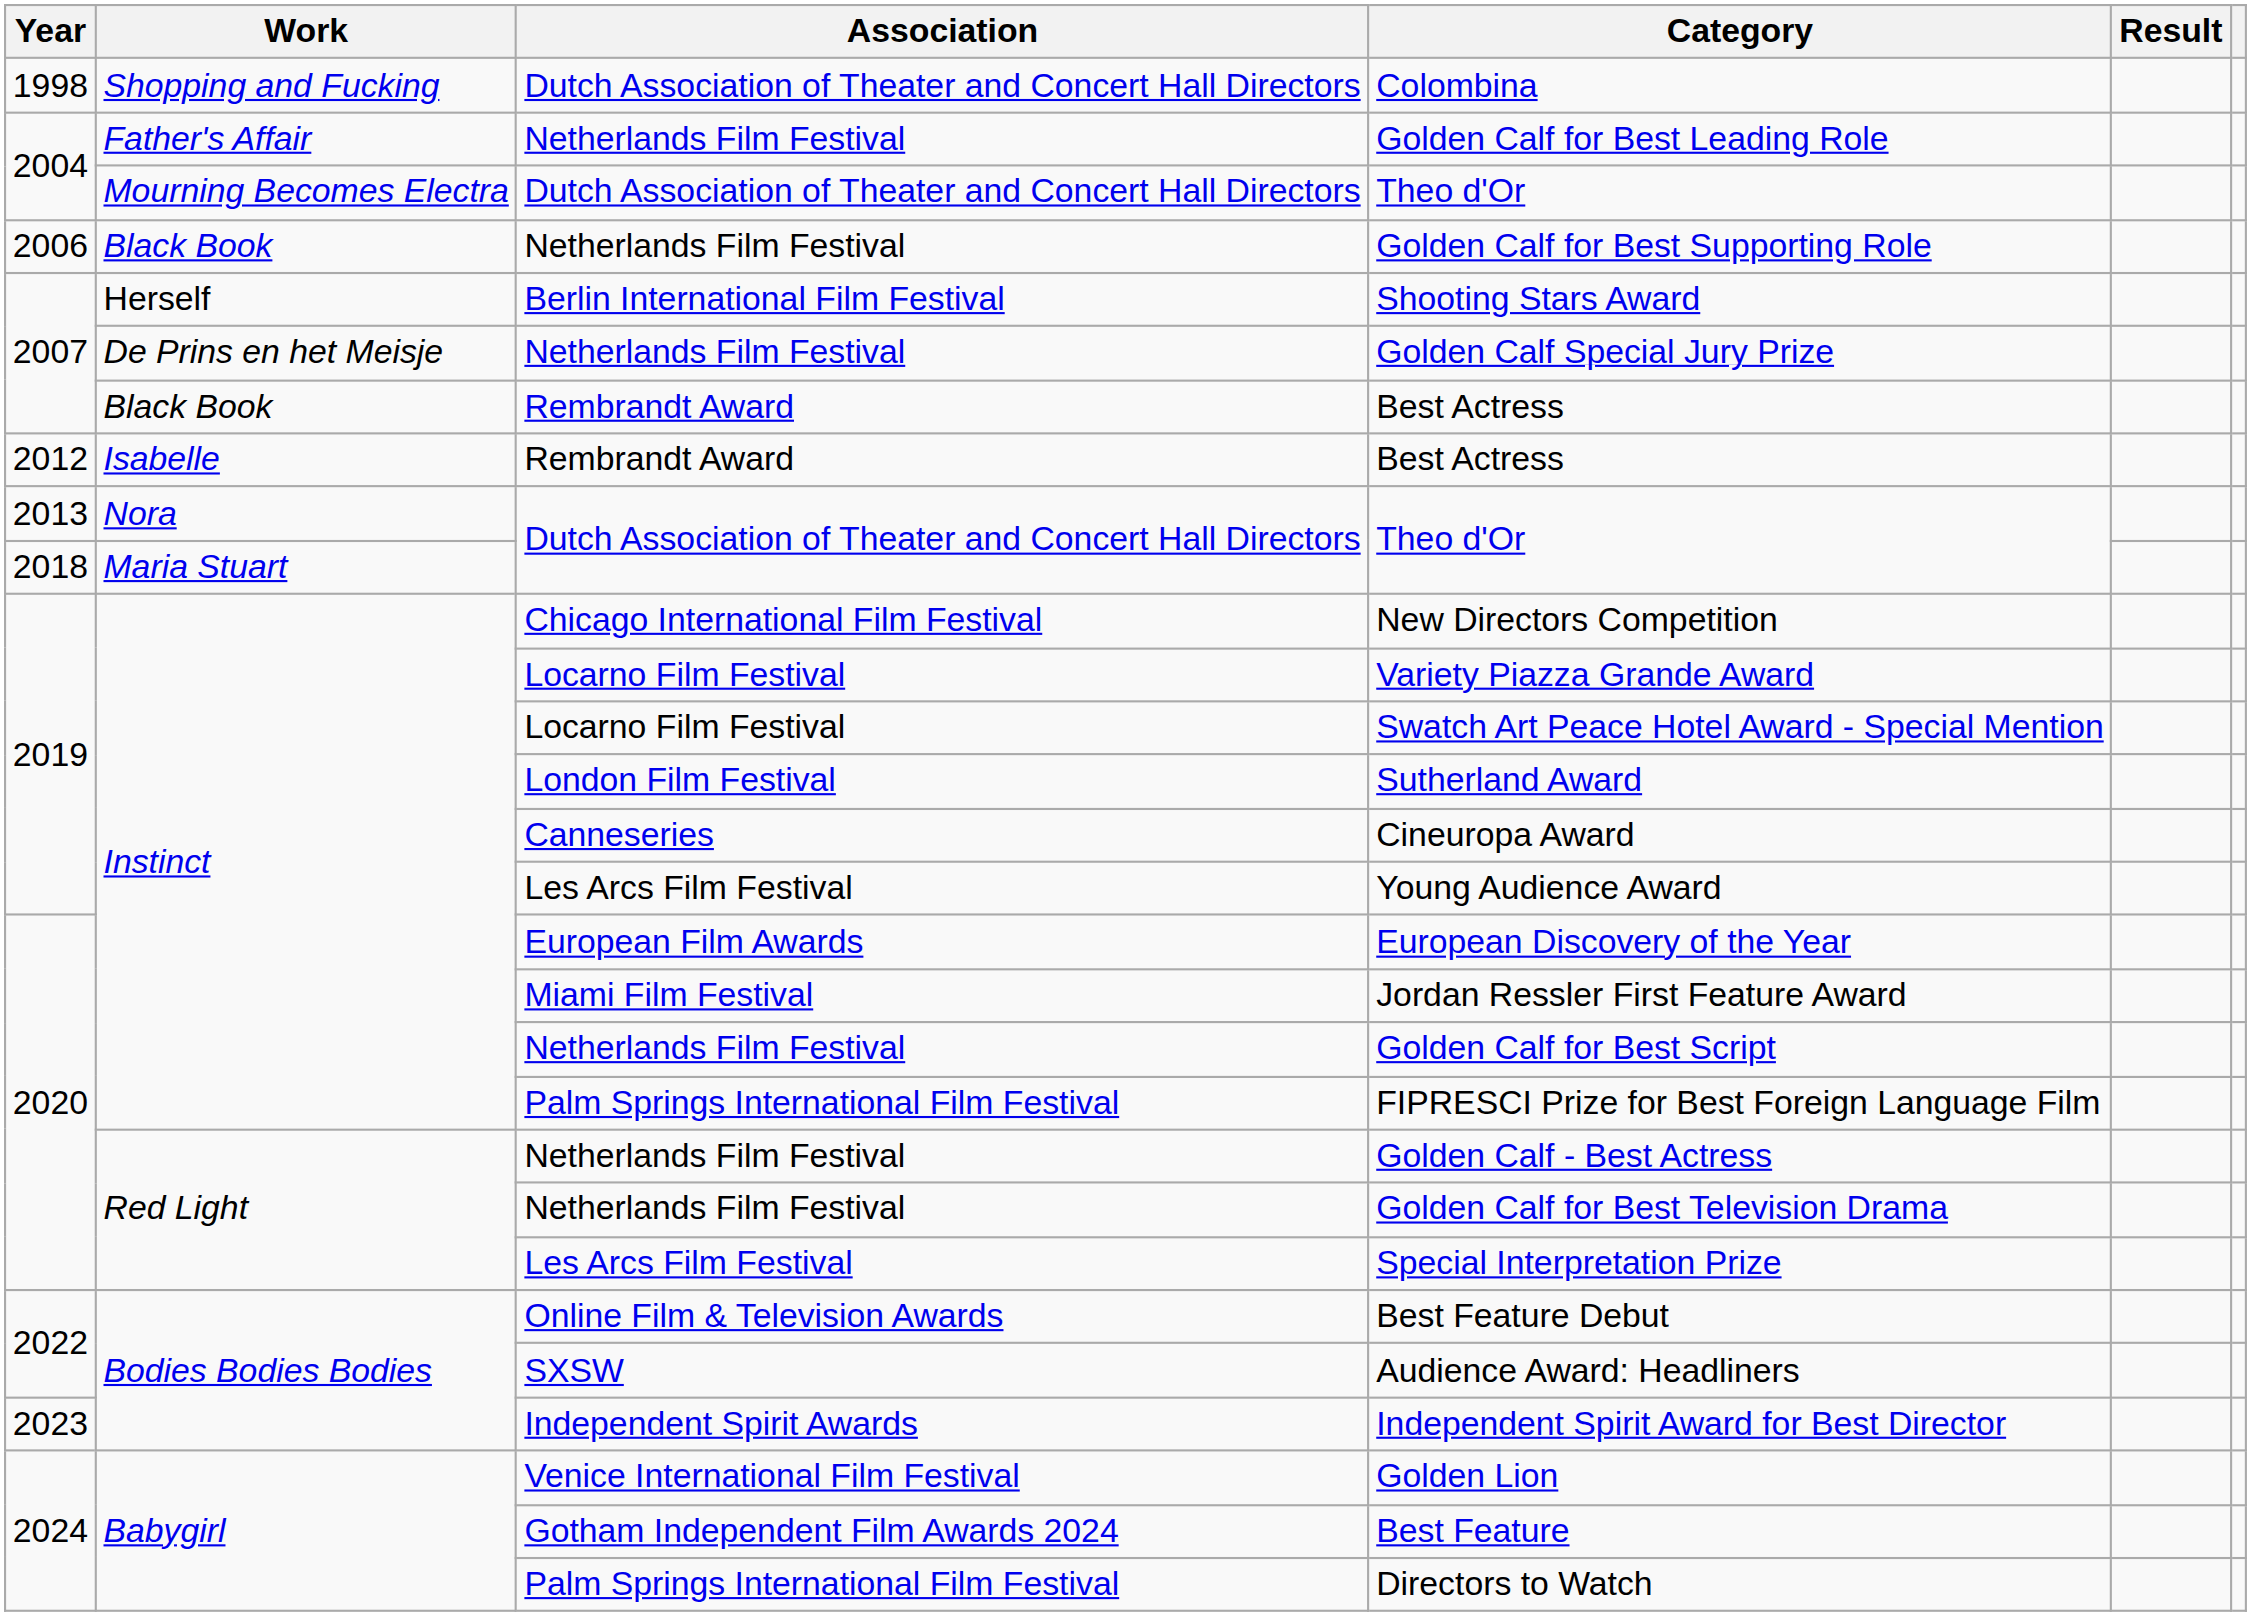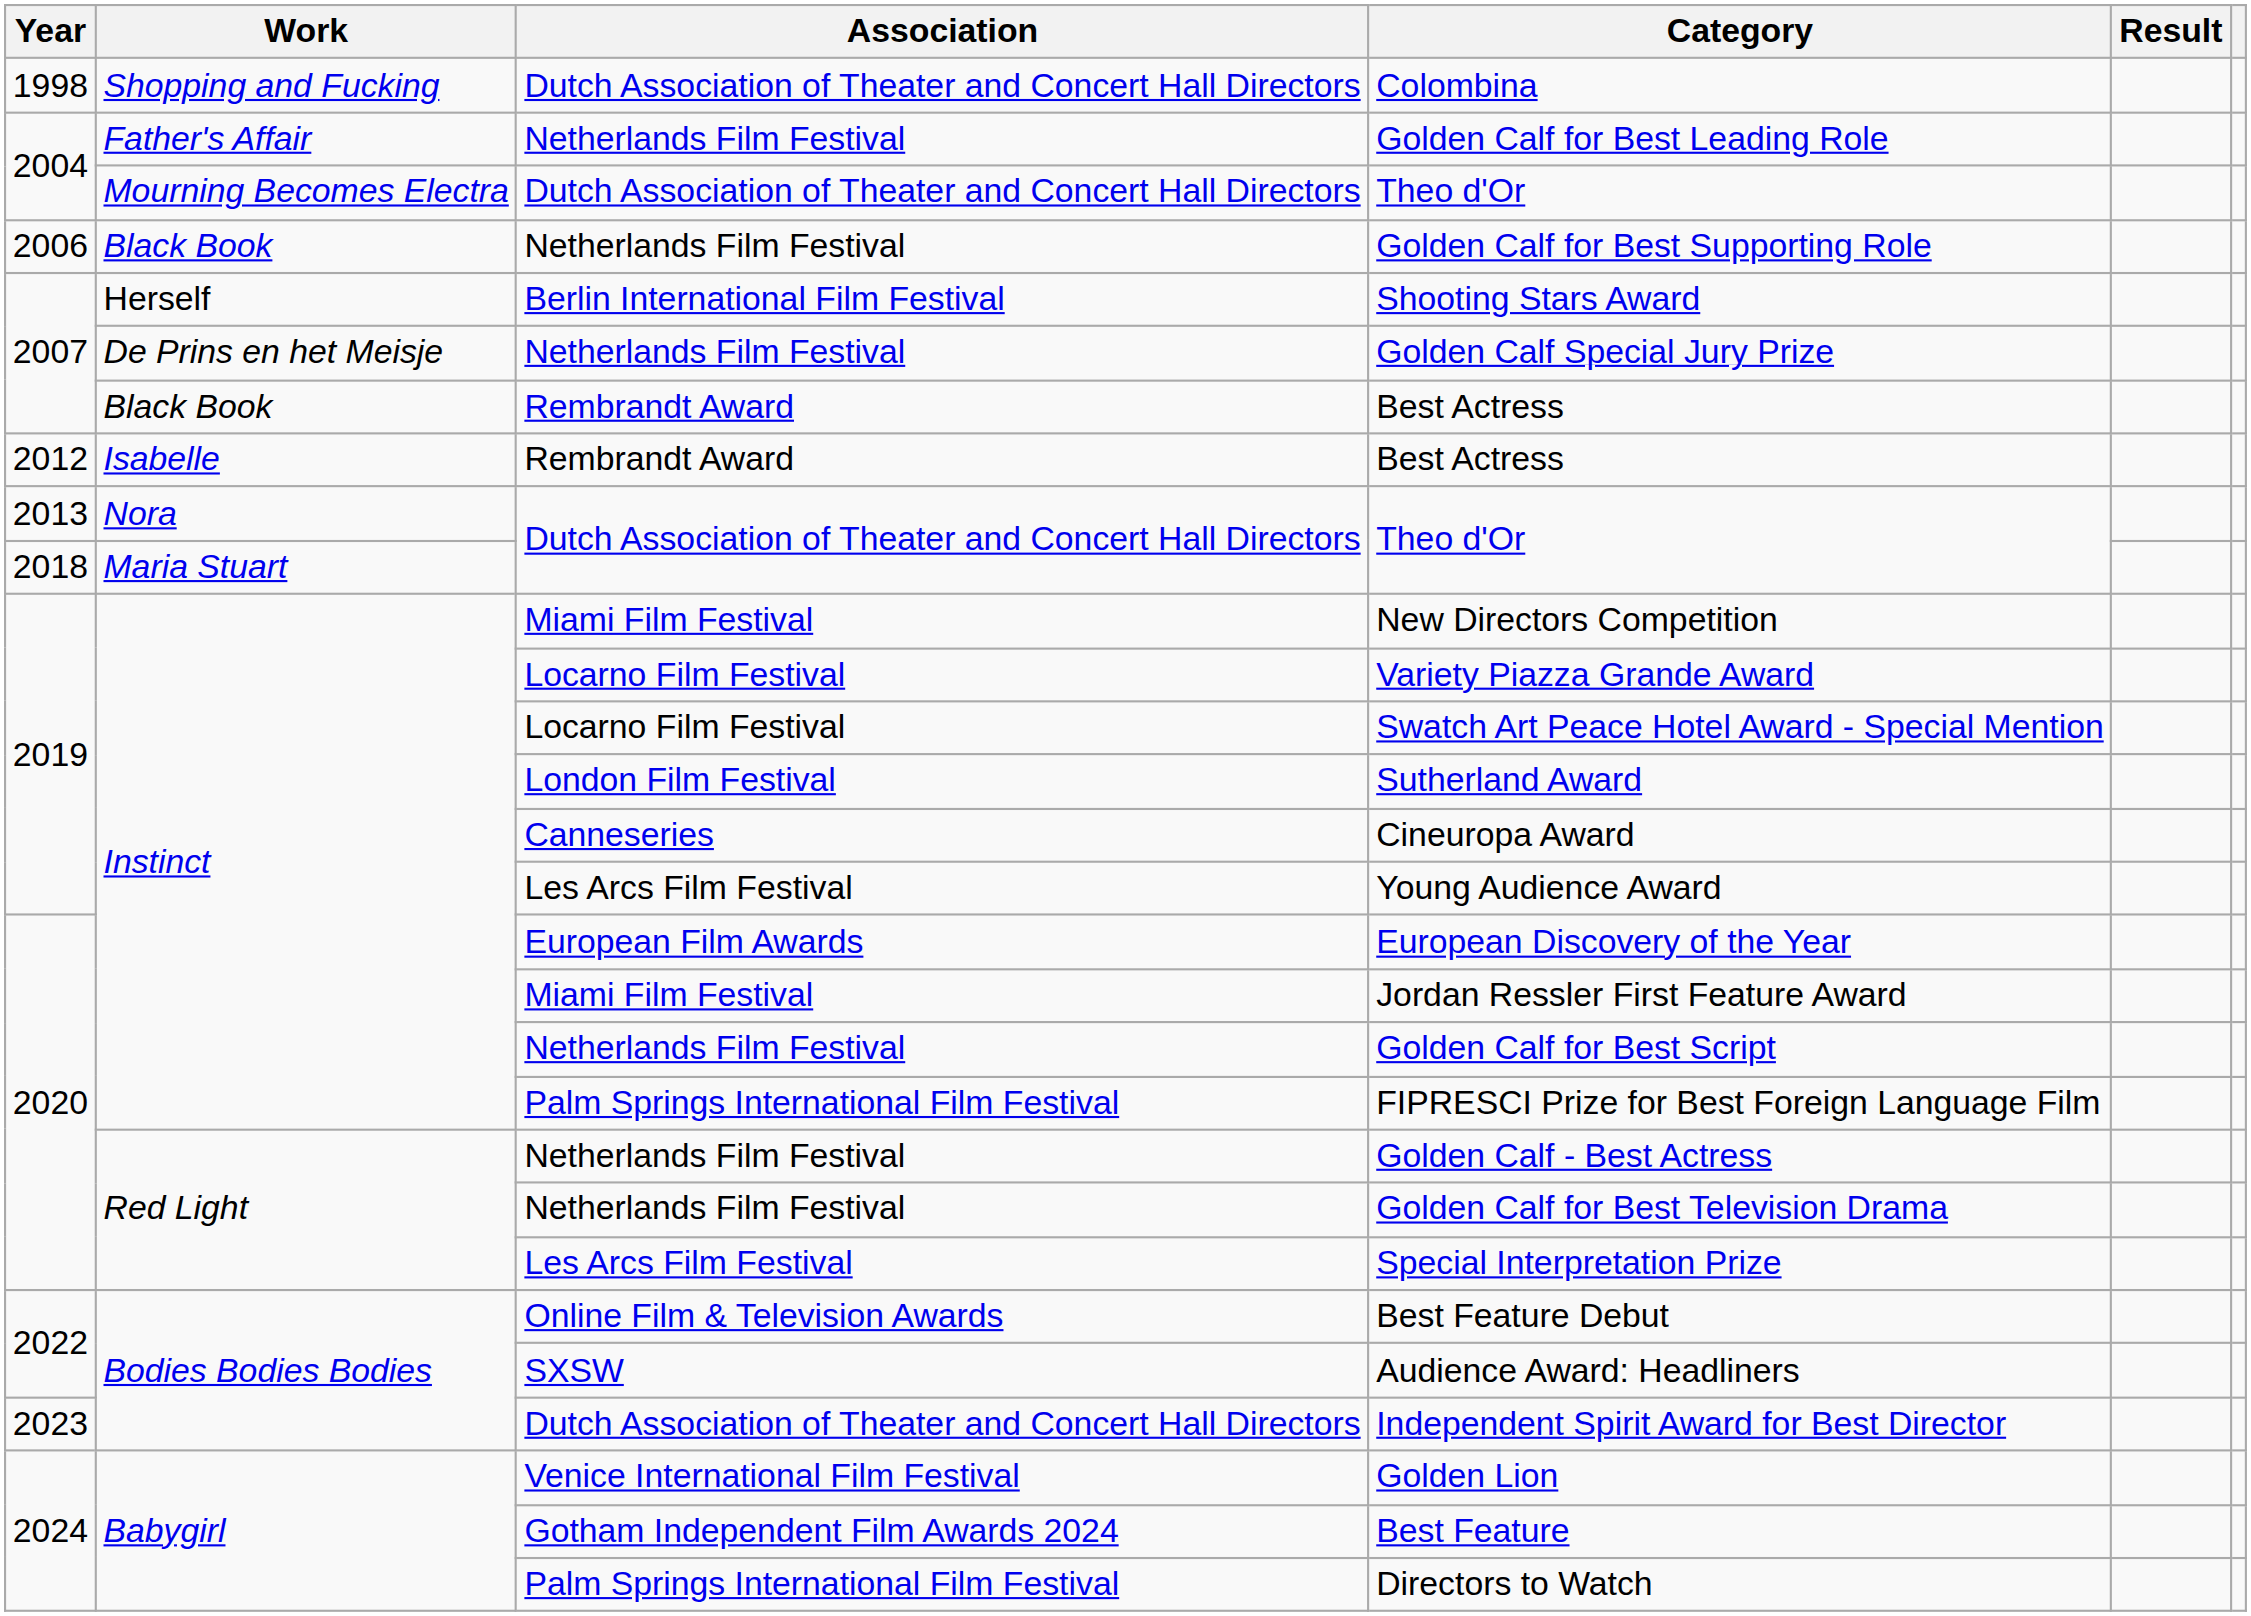New Directors Competition | Association: Chicago International Film Festival -> Miami Film Festival
Independent Spirit Award for Best Director | Association: Independent Spirit Awards -> Dutch Association of Theater and Concert Hall Directors
